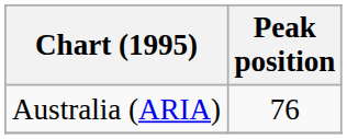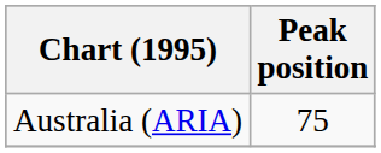Australia (ARIA) | Peak position: 76 -> 75
